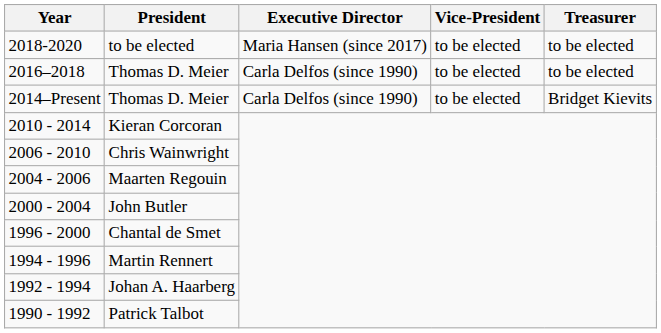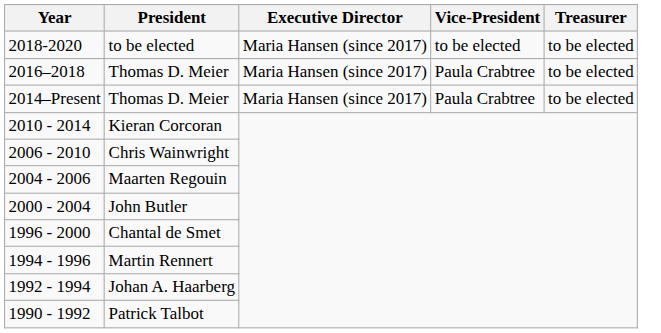2016–2018 / Thomas D. Meier | Executive Director: Carla Delfos (since 1990) -> Maria Hansen (since 2017)
2016–2018 / Thomas D. Meier | Vice-President: to be elected -> Paula Crabtree
2014–Present / Thomas D. Meier | Executive Director: Carla Delfos (since 1990) -> Maria Hansen (since 2017)
2014–Present / Thomas D. Meier | Vice-President: to be elected -> Paula Crabtree
2014–Present / Thomas D. Meier | Treasurer: Bridget Kievits -> to be elected
